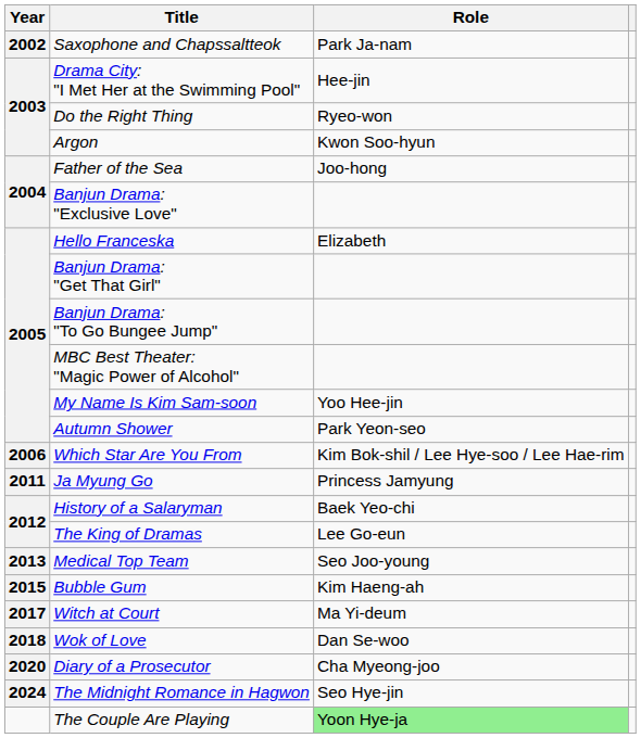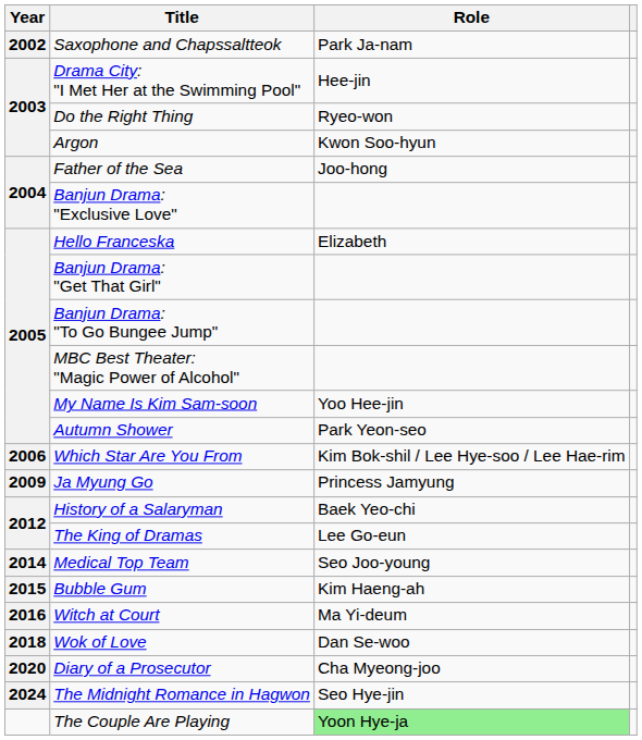Ja Myung Go | Year: 2011 -> 2009
Medical Top Team | Year: 2013 -> 2014
Witch at Court | Year: 2017 -> 2016
